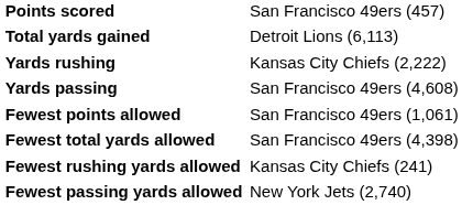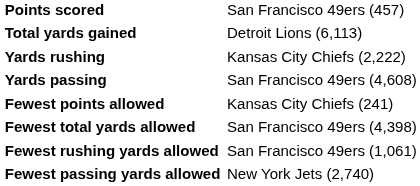Fewest points allowed | column 2: San Francisco 49ers (1,061) -> Kansas City Chiefs (241)
Fewest rushing yards allowed | column 2: Kansas City Chiefs (241) -> San Francisco 49ers (1,061)
